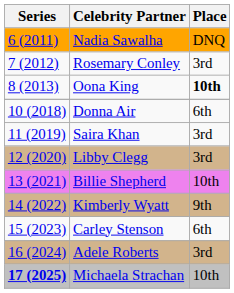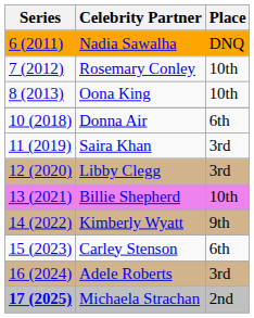Rosemary Conley | Place: 3rd -> 10th
Oona King | Place: bold -> normal
Michaela Strachan | Place: 10th -> 2nd
